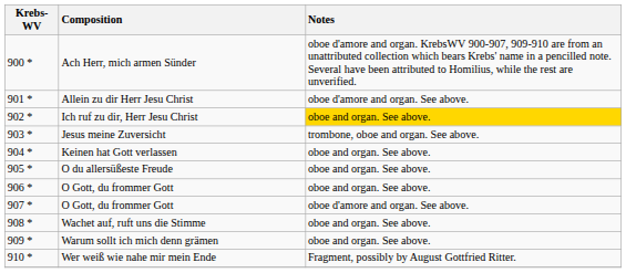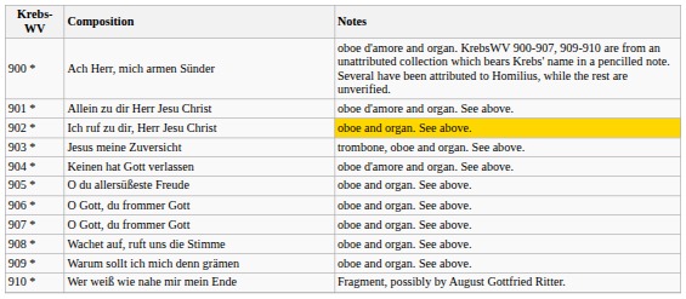Keinen hat Gott verlassen | Notes: oboe and organ. See above. -> oboe d'amore and organ. See above.
907 * / O Gott, du frommer Gott | Notes: oboe d'amore and organ. See above. -> oboe and organ. See above.
